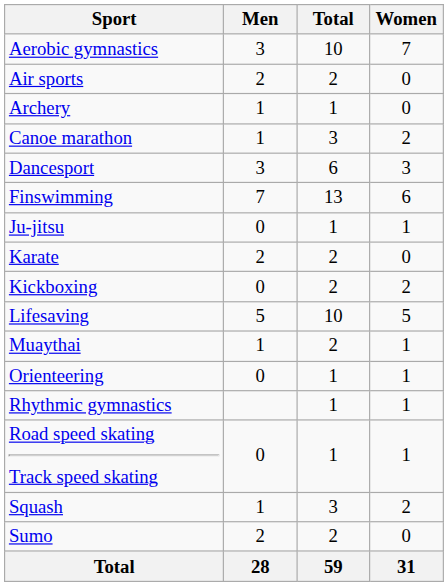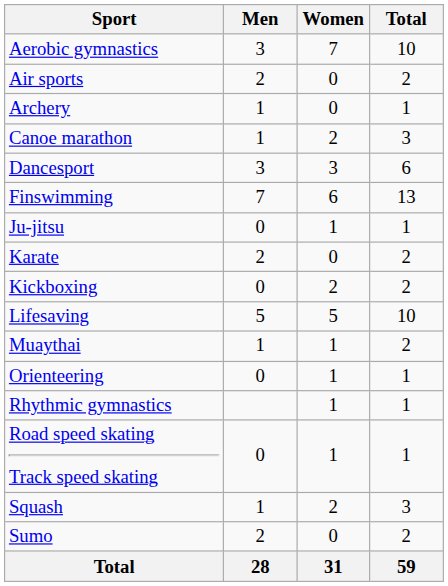columns swapped: Women <-> Total
